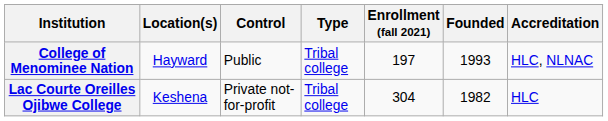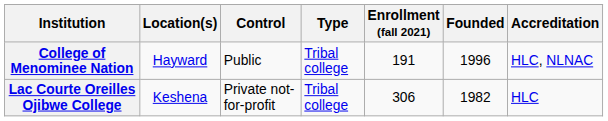College of Menominee Nation | Enrollment (fall 2021): 197 -> 191
College of Menominee Nation | Founded: 1993 -> 1996
Lac Courte Oreilles Ojibwe College | Enrollment (fall 2021): 304 -> 306
